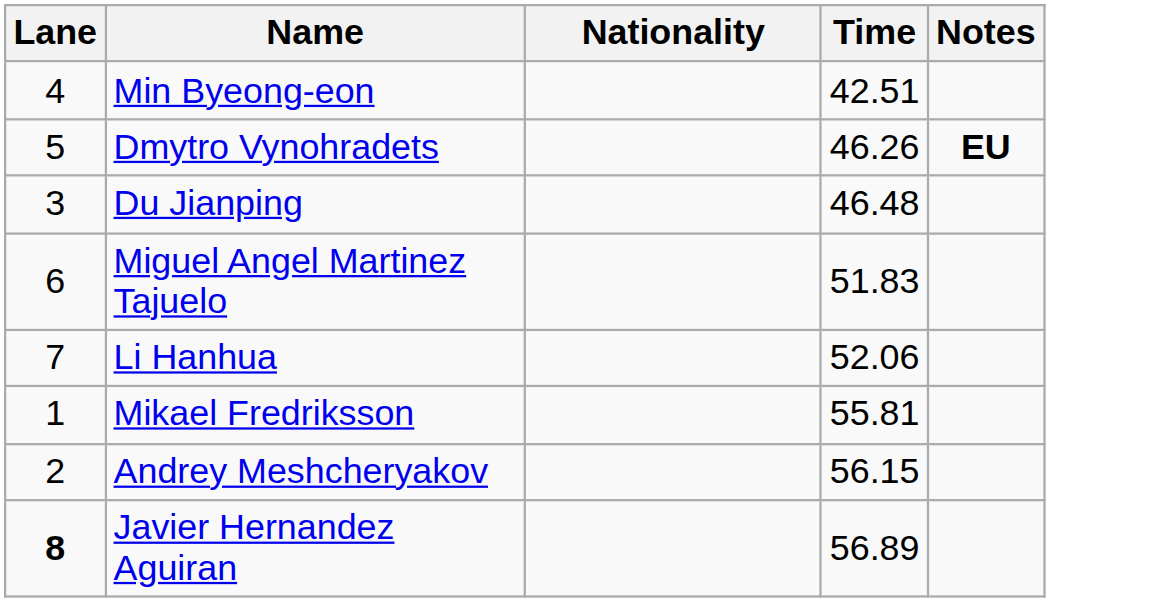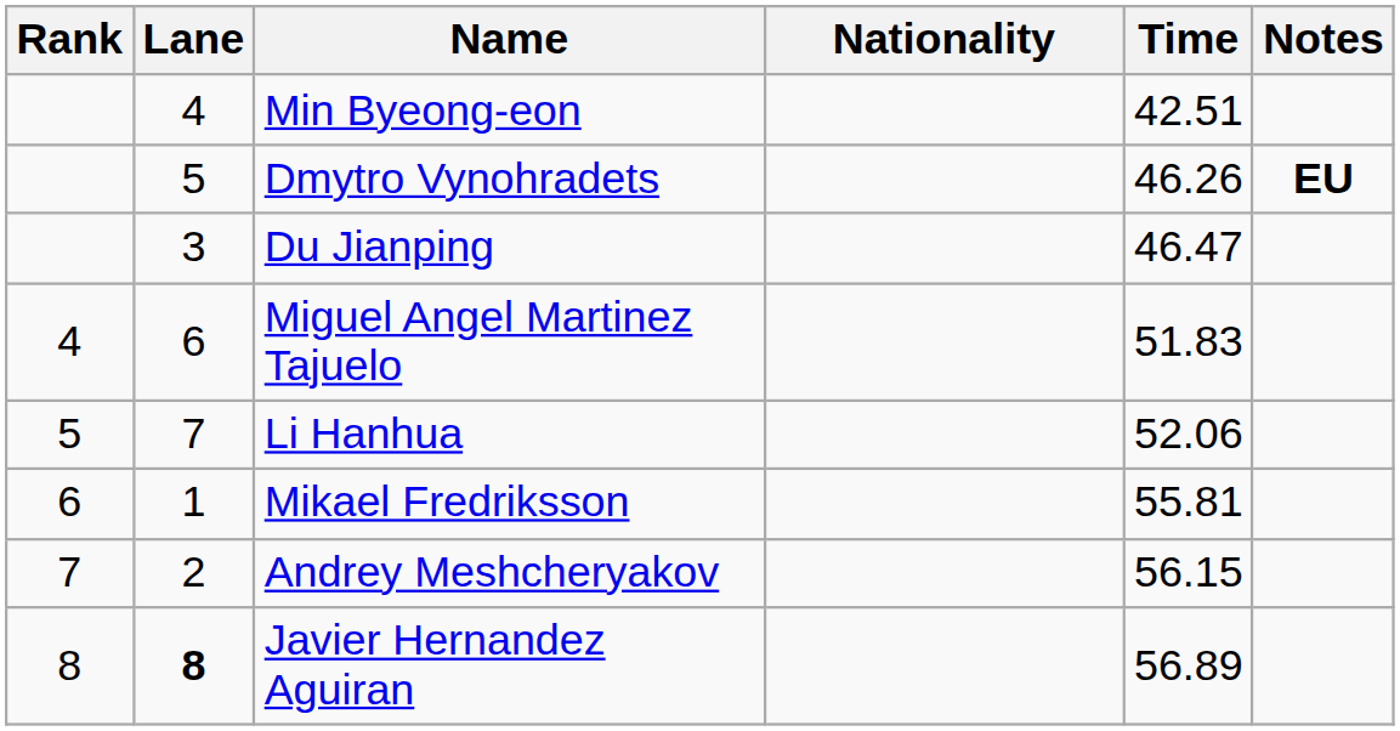+ column: Rank | 4 | 5 | 6 | 7 | 8
Du Jianping | Time: 46.48 -> 46.47
